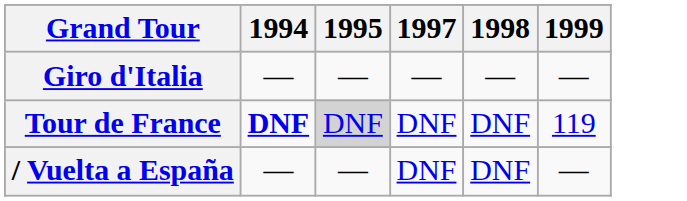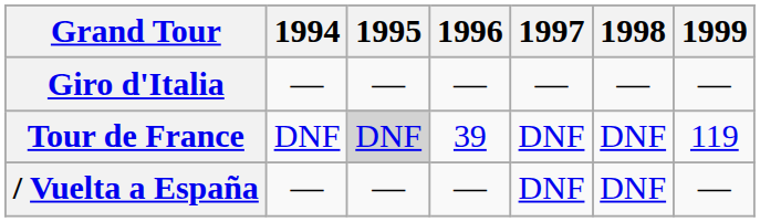+ column: 1996 | — | 39 | —
Tour de France | 1994: bold -> normal
